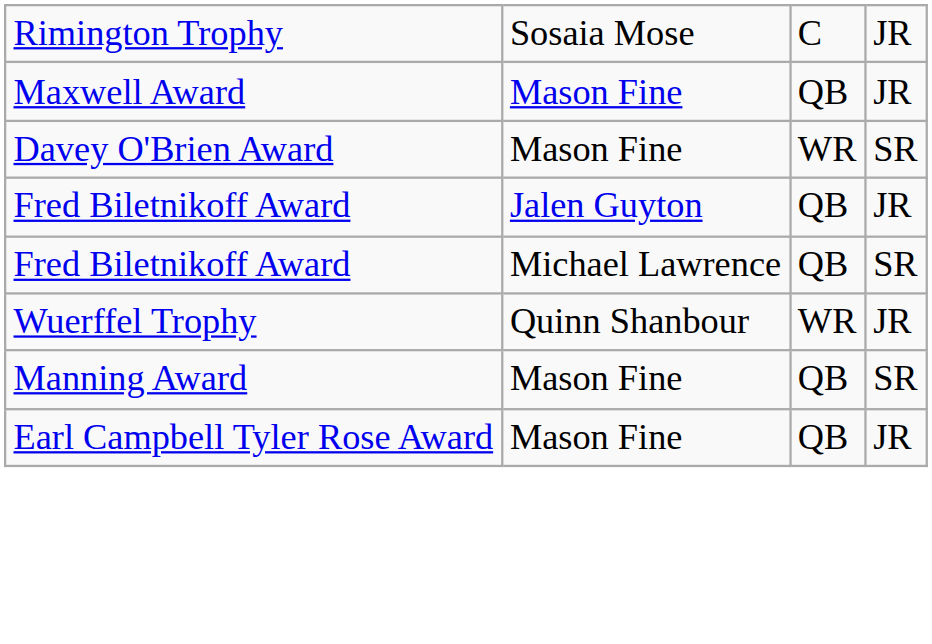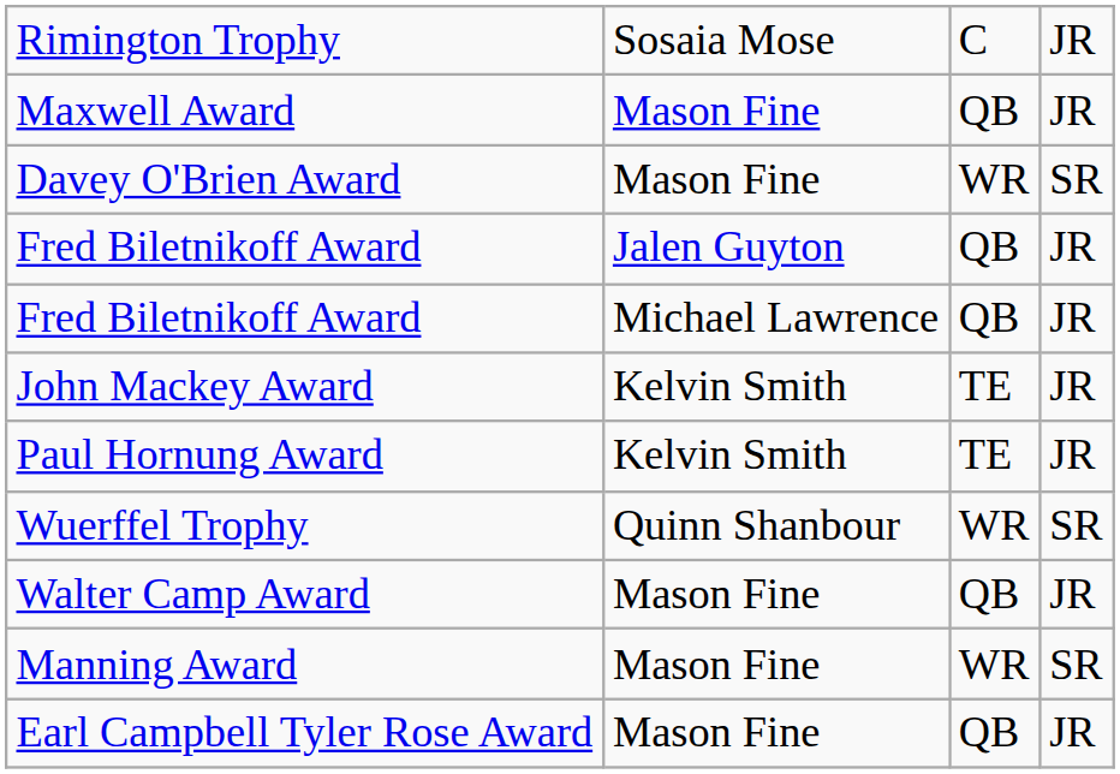Fred Biletnikoff Award / Michael Lawrence | column 4: SR -> JR
+ row: John Mackey Award | Kelvin Smith | TE | JR
+ row: Paul Hornung Award | Kelvin Smith | TE | JR
Wuerffel Trophy | column 4: JR -> SR
+ row: Walter Camp Award | Mason Fine | QB | JR
Manning Award | column 3: QB -> WR
